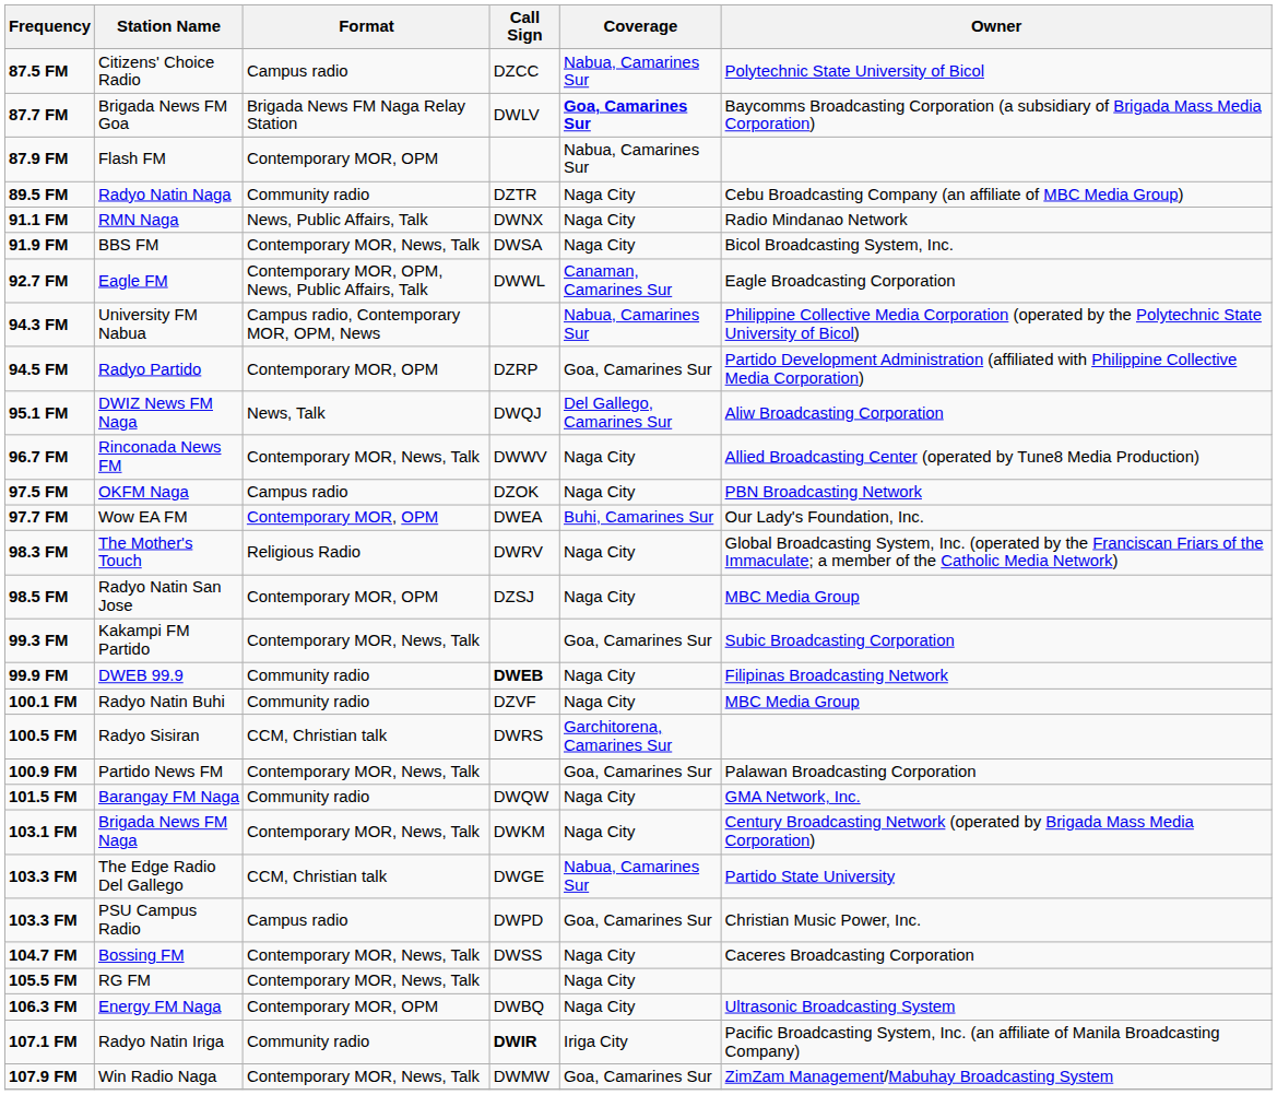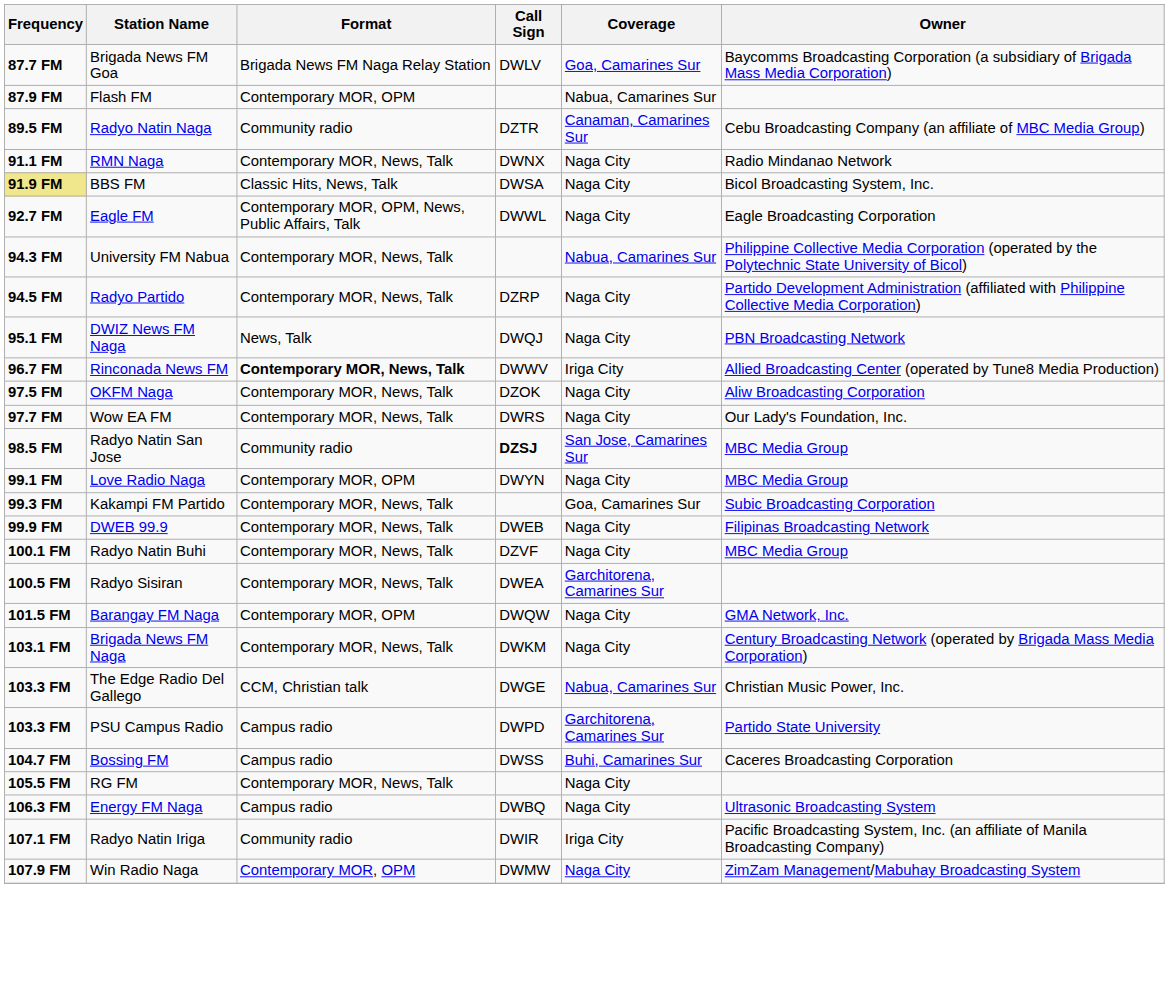- row: 87.5 FM | Citizens' Choice Radio | Campus radio | DZCC | Nabua, Camarines Sur | Polytechnic State University of Bicol
Brigada News FM Goa | Coverage: bold -> normal
Radyo Natin Naga | Coverage: Naga City -> Canaman, Camarines Sur
RMN Naga | Format: News, Public Affairs, Talk -> Contemporary MOR, News, Talk
BBS FM | Frequency: no background -> khaki background
BBS FM | Format: Contemporary MOR, News, Talk -> Classic Hits, News, Talk
Eagle FM | Coverage: Canaman, Camarines Sur -> Naga City
University FM Nabua | Format: Campus radio, Contemporary MOR, OPM, News -> Contemporary MOR, News, Talk
Radyo Partido | Format: Contemporary MOR, OPM -> Contemporary MOR, News, Talk
Radyo Partido | Coverage: Goa, Camarines Sur -> Naga City
DWIZ News FM Naga | Coverage: Del Gallego, Camarines Sur -> Naga City
DWIZ News FM Naga | Owner: Aliw Broadcasting Corporation -> PBN Broadcasting Network
Rinconada News FM | Format: normal -> bold
Rinconada News FM | Coverage: Naga City -> Iriga City
OKFM Naga | Format: Campus radio -> Contemporary MOR, News, Talk
OKFM Naga | Owner: PBN Broadcasting Network -> Aliw Broadcasting Corporation
Wow EA FM | Format: Contemporary MOR, OPM -> Contemporary MOR, News, Talk
Wow EA FM | Call Sign: DWEA -> DWRS
Wow EA FM | Coverage: Buhi, Camarines Sur -> Naga City
- row: 98.3 FM | The Mother's Touch | Religious Radio | DWRV | Naga City | Global Broadcasting System, Inc. (operated by the Franciscan Friars of the Immaculate; a member of the Catholic Media Network)
Radyo Natin San Jose | Format: Contemporary MOR, OPM -> Community radio
Radyo Natin San Jose | Call Sign: normal -> bold
Radyo Natin San Jose | Coverage: Naga City -> San Jose, Camarines Sur
+ row: 99.1 FM | Love Radio Naga | Contemporary MOR, OPM | DWYN | Naga City | MBC Media Group
DWEB 99.9 | Format: Community radio -> Contemporary MOR, News, Talk
DWEB 99.9 | Call Sign: bold -> normal
Radyo Natin Buhi | Format: Community radio -> Contemporary MOR, News, Talk
Radyo Sisiran | Format: CCM, Christian talk -> Contemporary MOR, News, Talk
Radyo Sisiran | Call Sign: DWRS -> DWEA
- row: 100.9 FM | Partido News FM | Contemporary MOR, News, Talk | Goa, Camarines Sur | Palawan Broadcasting Corporation
Barangay FM Naga | Format: Community radio -> Contemporary MOR, OPM
The Edge Radio Del Gallego | Owner: Partido State University -> Christian Music Power, Inc.
PSU Campus Radio | Coverage: Goa, Camarines Sur -> Garchitorena, Camarines Sur
PSU Campus Radio | Owner: Christian Music Power, Inc. -> Partido State University
Bossing FM | Format: Contemporary MOR, News, Talk -> Campus radio
Bossing FM | Coverage: Naga City -> Buhi, Camarines Sur
Energy FM Naga | Format: Contemporary MOR, OPM -> Campus radio
Radyo Natin Iriga | Call Sign: bold -> normal
Win Radio Naga | Format: Contemporary MOR, News, Talk -> Contemporary MOR, OPM
Win Radio Naga | Coverage: Goa, Camarines Sur -> Naga City
